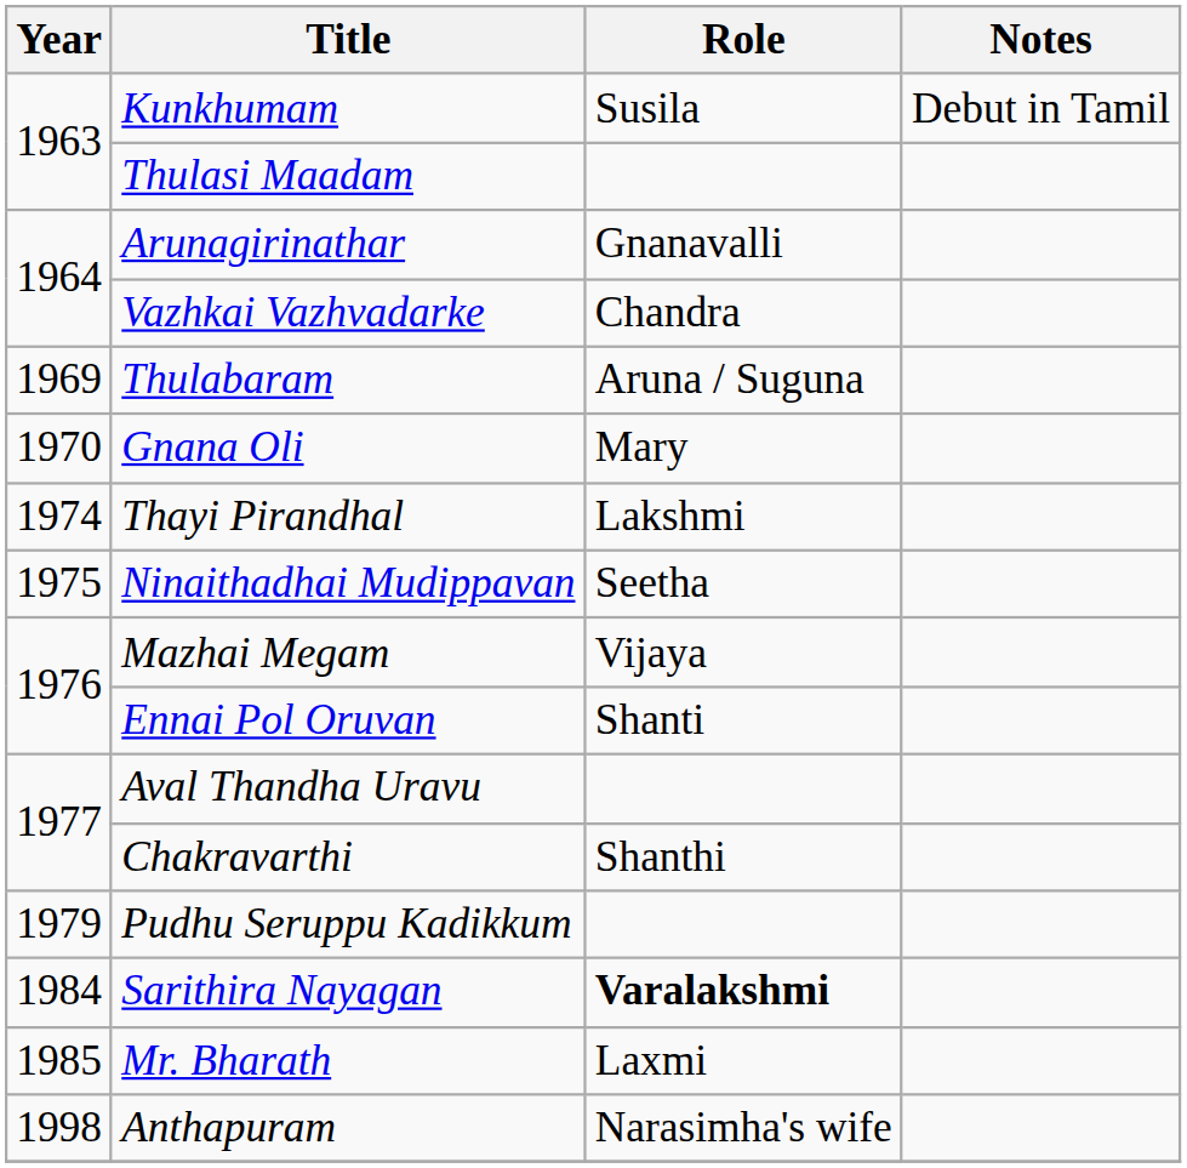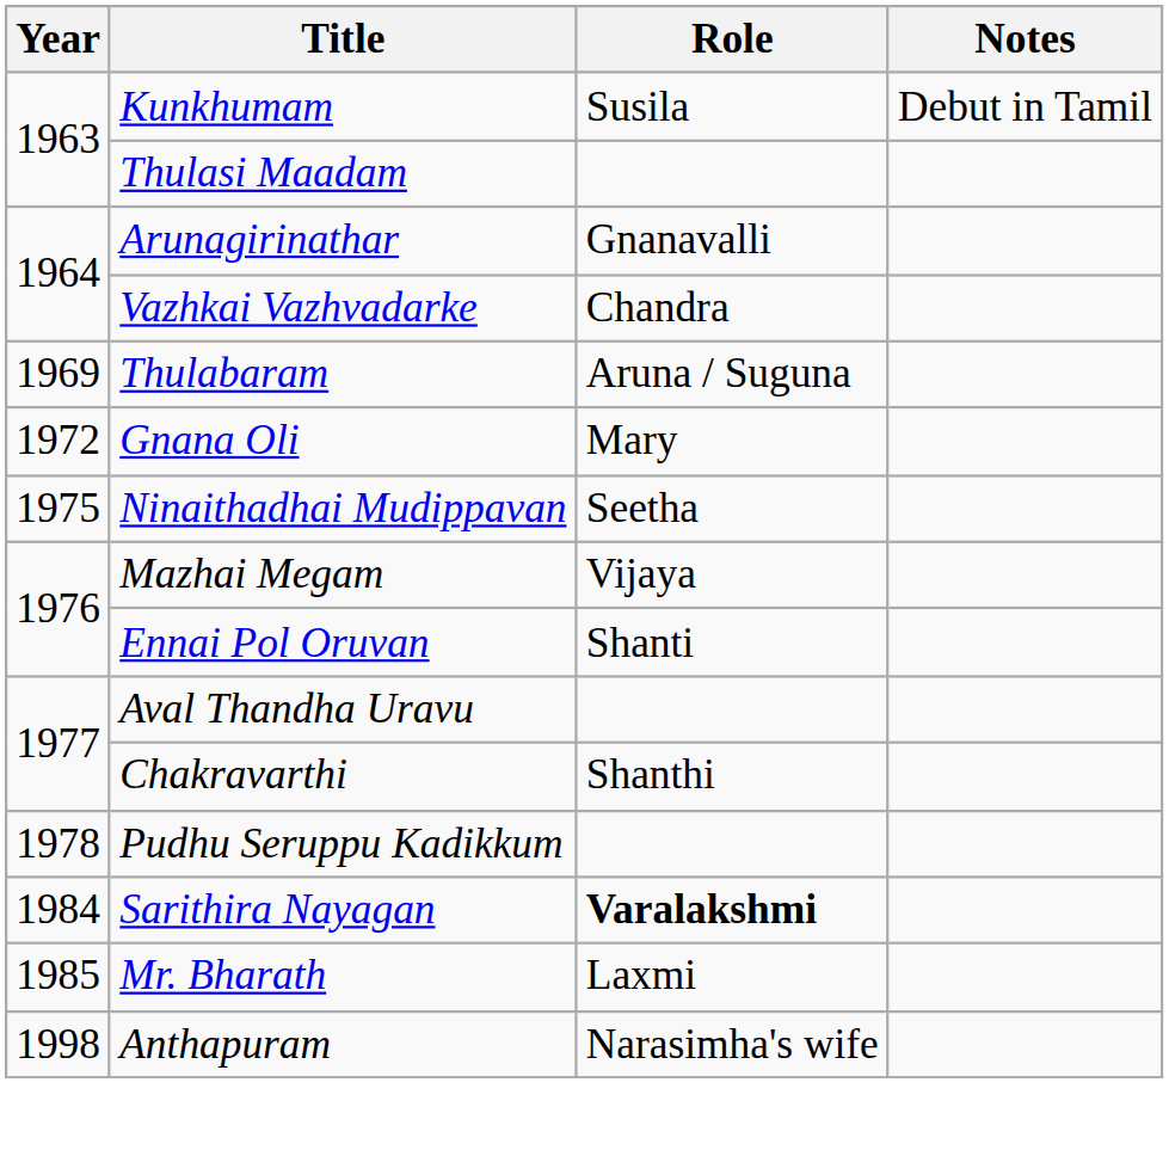Gnana Oli | Year: 1970 -> 1972
- row: 1974 | Thayi Pirandhal | Lakshmi
Pudhu Seruppu Kadikkum | Year: 1979 -> 1978
